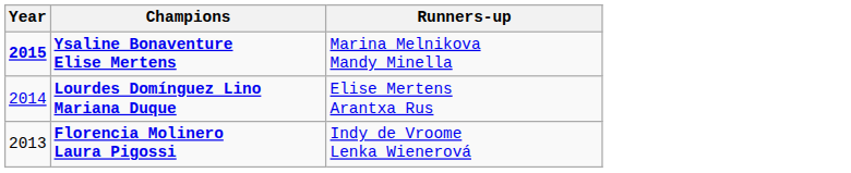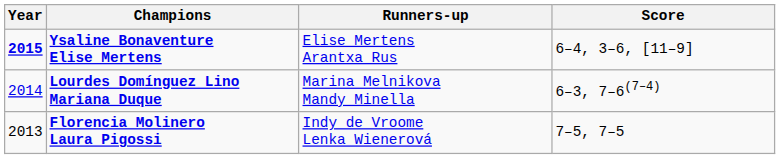+ column: Score | 6–4, 3–6, [11–9] | 6–3, 7–6(7–4) | 7–5, 7–5
Ysaline Bonaventure Elise Mertens | Runners-up: Marina Melnikova Mandy Minella -> Elise Mertens Arantxa Rus
Lourdes Domínguez Lino Mariana Duque | Runners-up: Elise Mertens Arantxa Rus -> Marina Melnikova Mandy Minella
